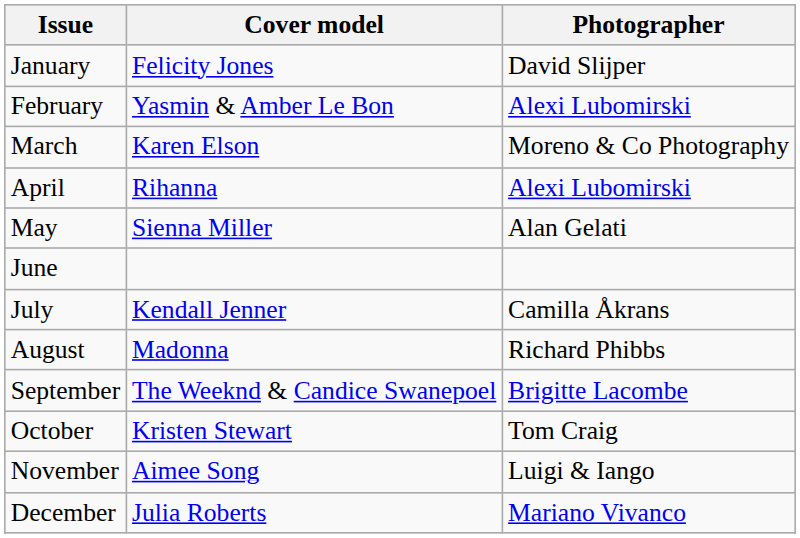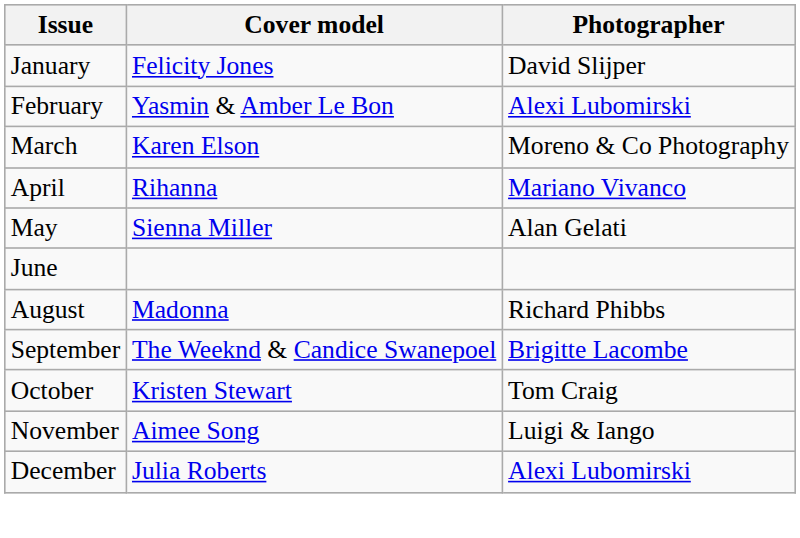April | Photographer: Alexi Lubomirski -> Mariano Vivanco
- row: July | Kendall Jenner | Camilla Åkrans
December | Photographer: Mariano Vivanco -> Alexi Lubomirski
